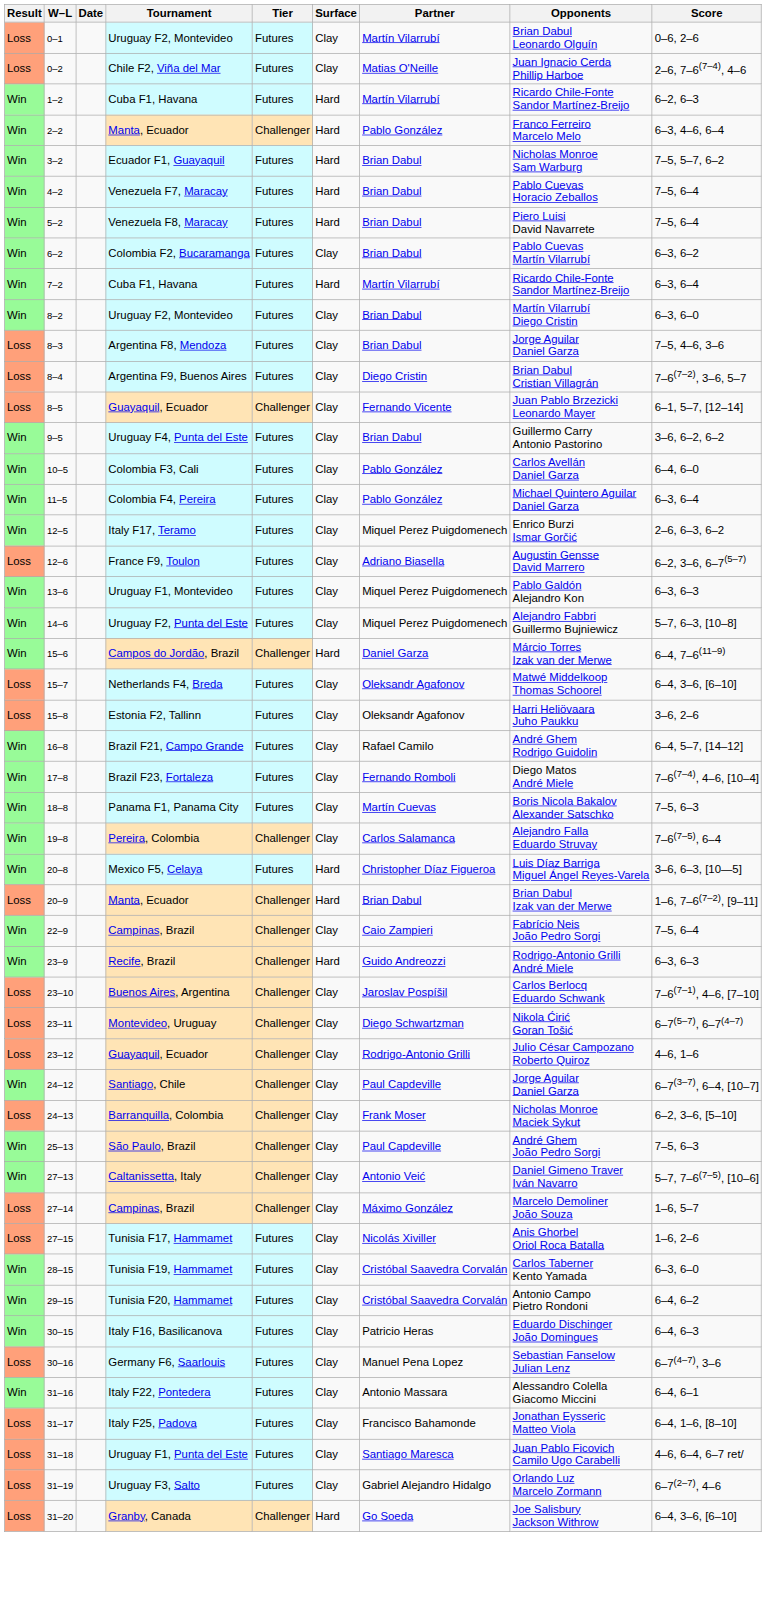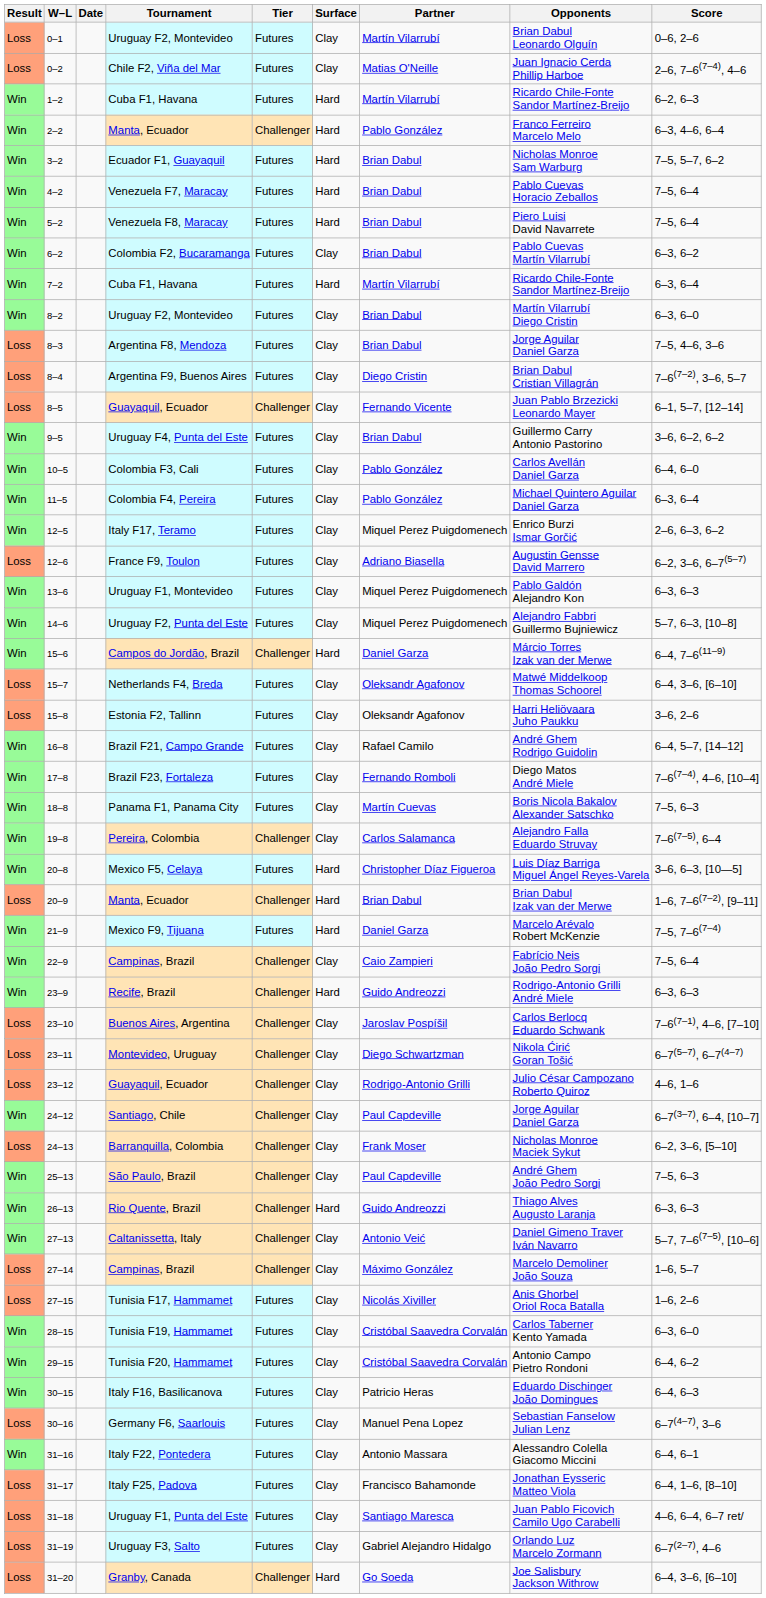+ row: Win | 21–9 | Mexico F9, Tijuana | Futures | Hard | Daniel Garza | Marcelo Arévalo Robert McKenzie | 7–5, 7–6(7–4)
+ row: Win | 26–13 | Rio Quente, Brazil | Challenger | Hard | Guido Andreozzi | Thiago Alves Augusto Laranja | 6–3, 6–3
